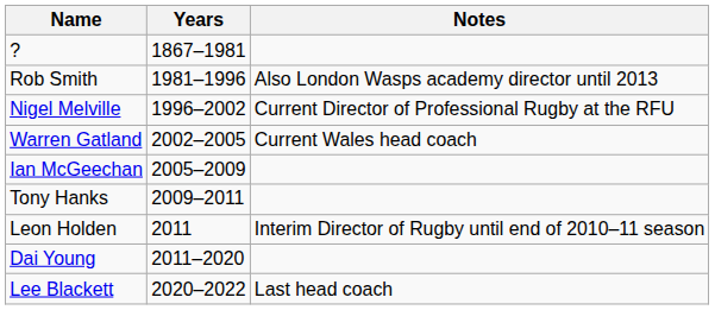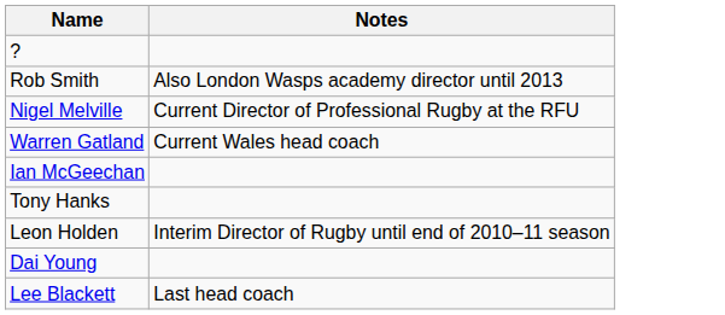- column: Years | 1867–1981 | 1981–1996 | 1996–2002 | 2002–2005 | 2005–2009 | 2009–2011 | 2011 | 2011–2020 | 2020–2022
